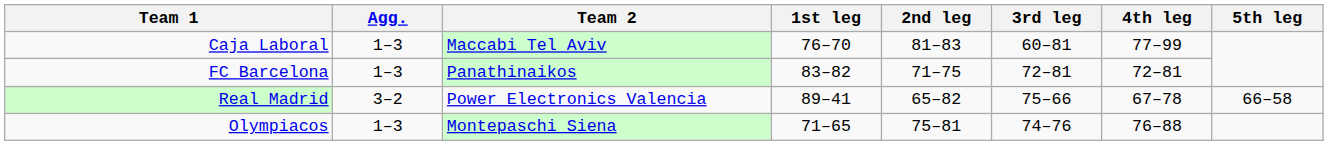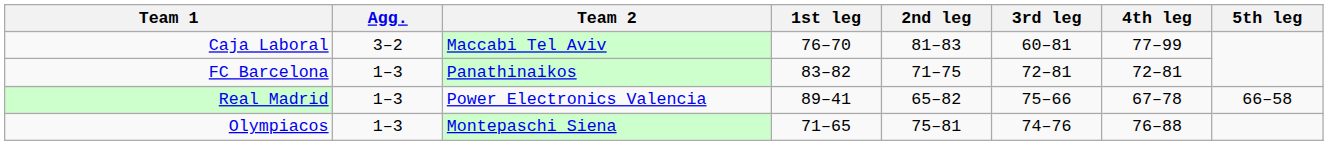Caja Laboral | Agg.: 1–3 -> 3–2
Real Madrid | Agg.: 3–2 -> 1–3
